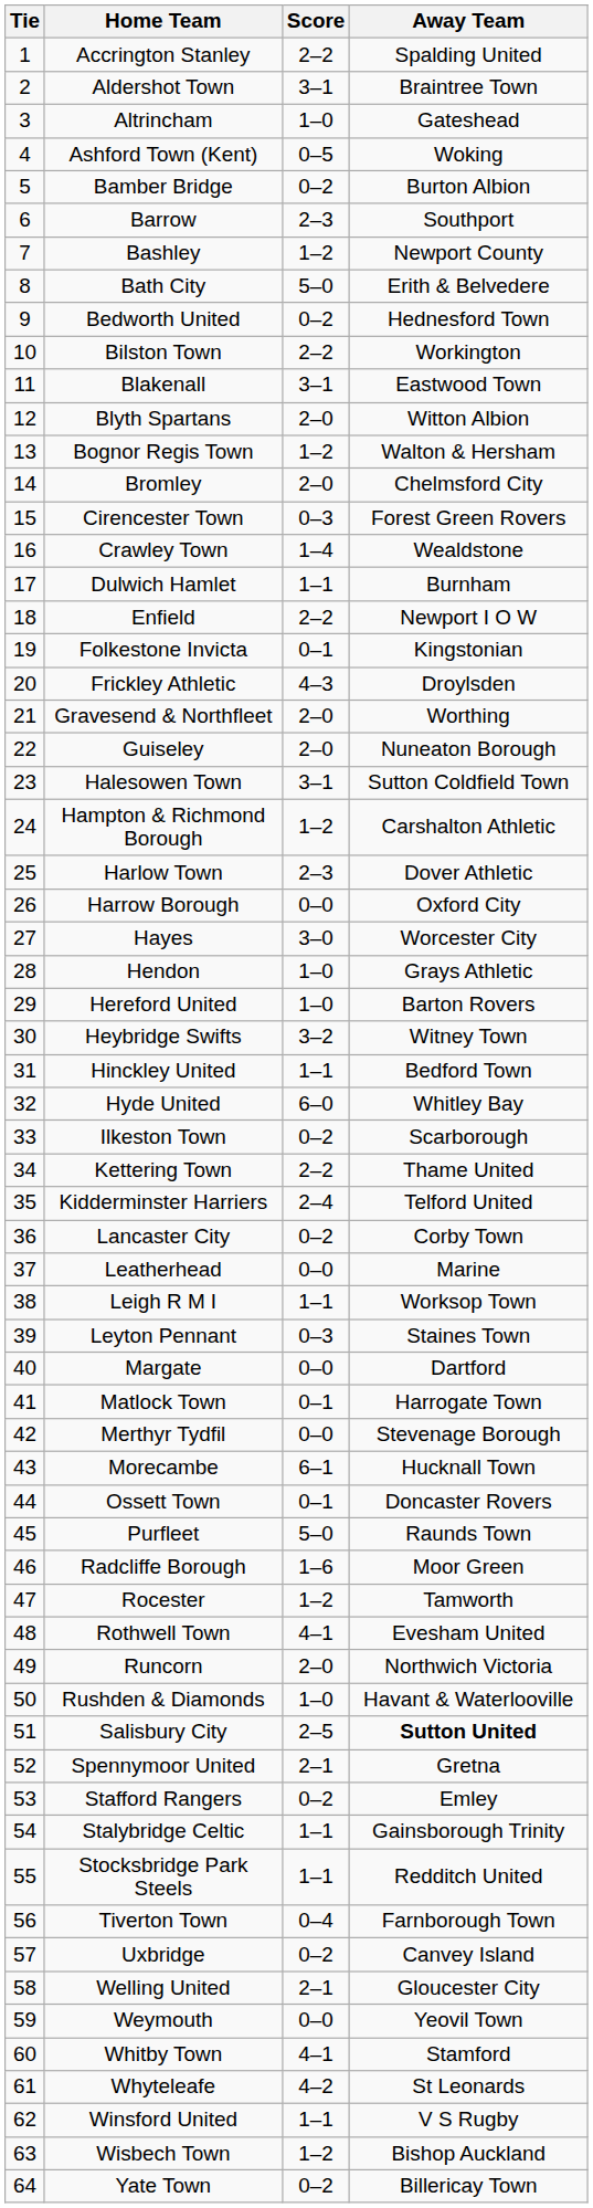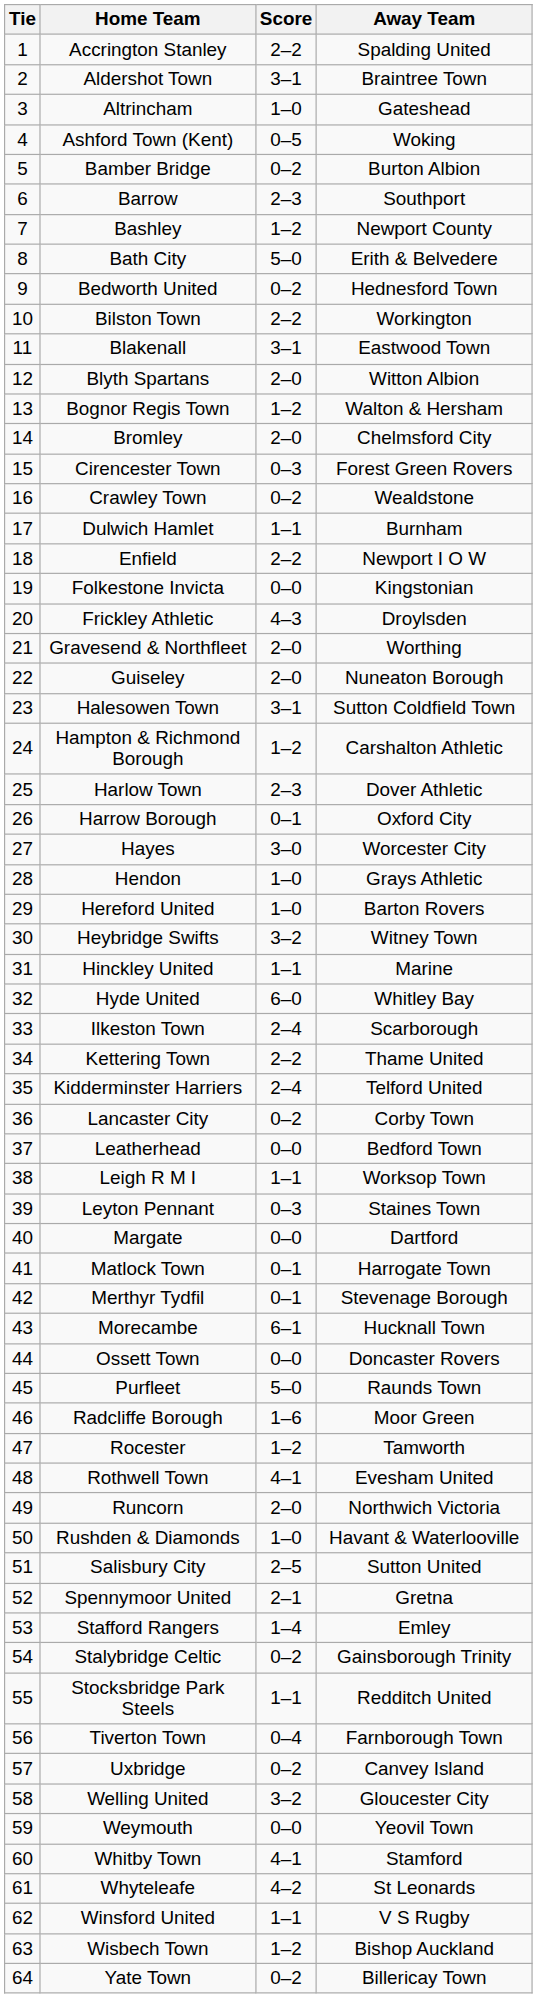Crawley Town | Score: 1–4 -> 0–2
Folkestone Invicta | Score: 0–1 -> 0–0
Harrow Borough | Score: 0–0 -> 0–1
Hinckley United | Away Team: Bedford Town -> Marine
Ilkeston Town | Score: 0–2 -> 2–4
Leatherhead | Away Team: Marine -> Bedford Town
Merthyr Tydfil | Score: 0–0 -> 0–1
Ossett Town | Score: 0–1 -> 0–0
Salisbury City | Away Team: bold -> normal
Stafford Rangers | Score: 0–2 -> 1–4
Stalybridge Celtic | Score: 1–1 -> 0–2
Welling United | Score: 2–1 -> 3–2
